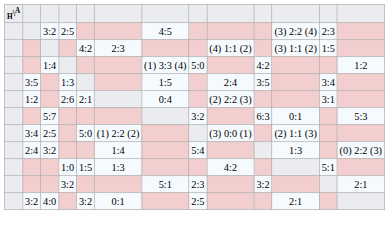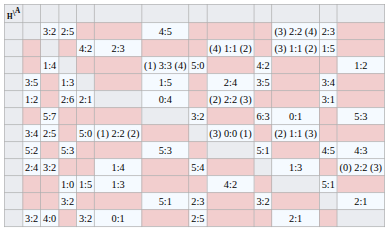+ row: 5:2 | 5:3 | 5:3 | 5:1 | 4:5 | 4:3
